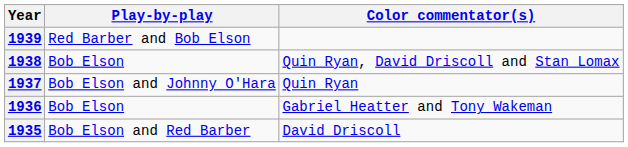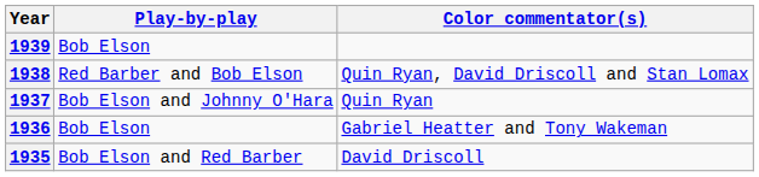1939 | Play-by-play: Red Barber and Bob Elson -> Bob Elson
1938 | Play-by-play: Bob Elson -> Red Barber and Bob Elson
